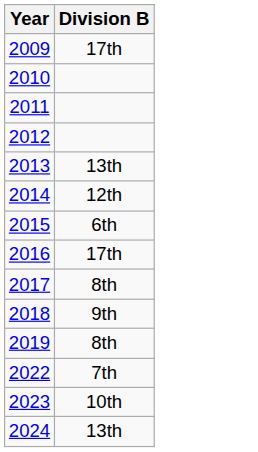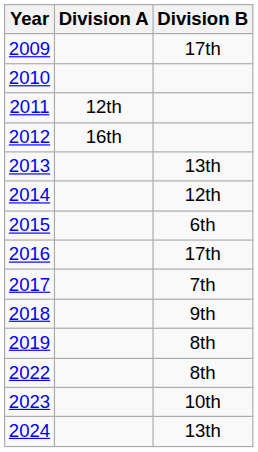+ column: Division A | 12th | 16th
2017 | Division B: 8th -> 7th
2022 | Division B: 7th -> 8th
